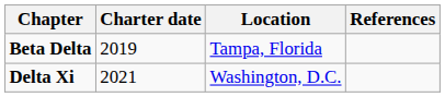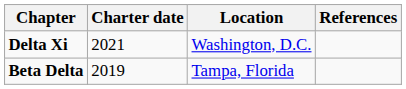rows swapped: Beta Delta <-> Delta Xi
